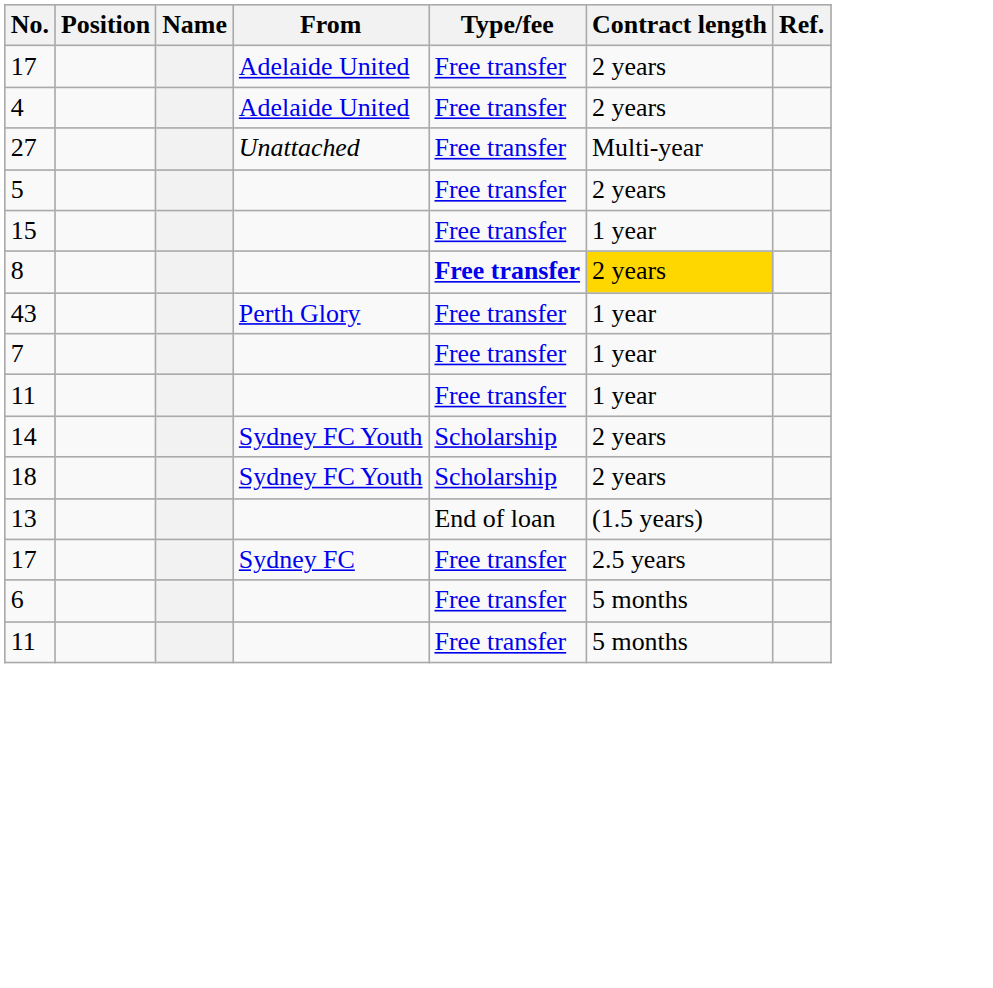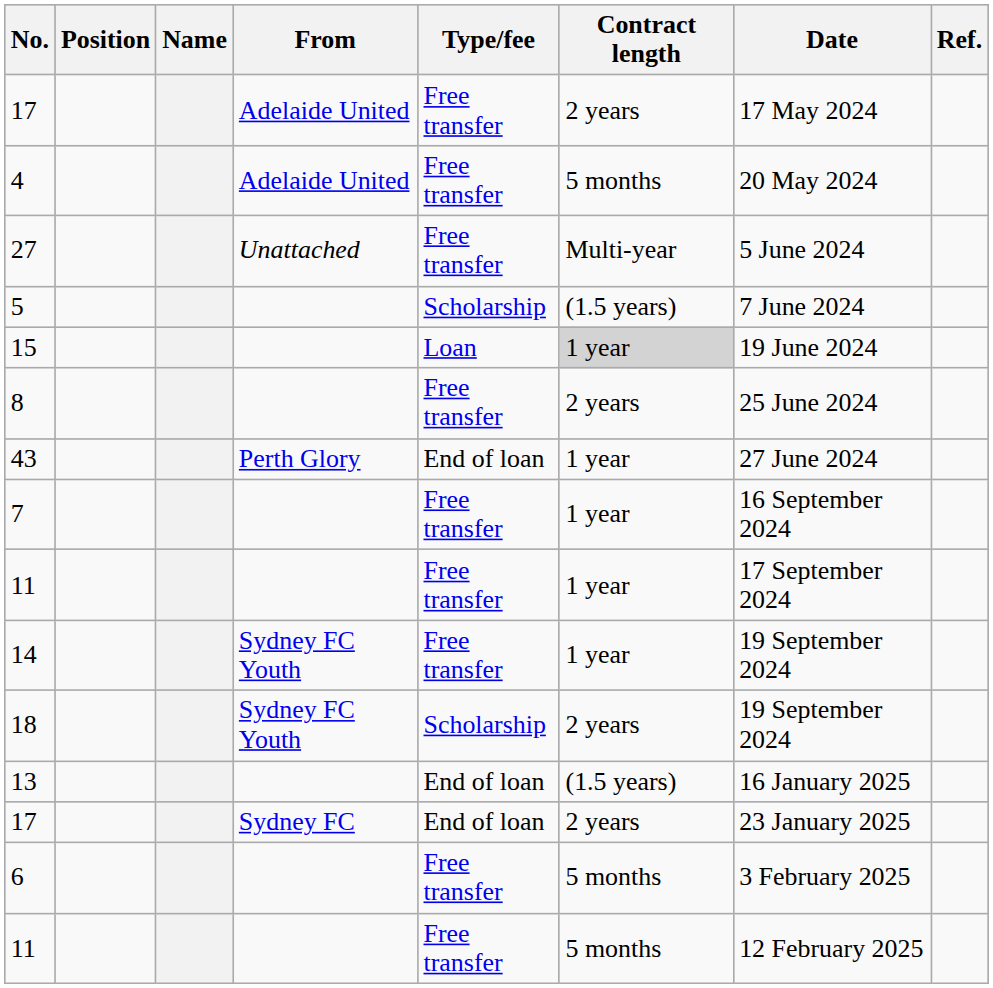+ column: Date | 17 May 2024 | 20 May 2024 | 5 June 2024 | 7 June 2024 | 19 June 2024 | 25 June 2024 | 27 June 2024 | 16 September 2024 | 17 September 2024 | 19 September 2024 | 19 September 2024 | 16 January 2025 | 23 January 2025 | 3 February 2025 | 12 February 2025
4 | Contract length: 2 years -> 5 months
5 | Type/fee: Free transfer -> Scholarship
5 | Contract length: 2 years -> (1.5 years)
15 | Type/fee: Free transfer -> Loan
15 | Contract length: no background -> lightgrey background
8 | Type/fee: bold -> normal
8 | Contract length: gold background -> no background
43 | Type/fee: Free transfer -> End of loan
14 | Type/fee: Scholarship -> Free transfer
14 | Contract length: 2 years -> 1 year
17 / Sydney FC | Type/fee: Free transfer -> End of loan
17 / Sydney FC | Contract length: 2.5 years -> 2 years
